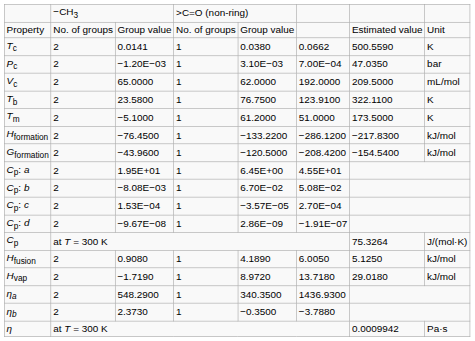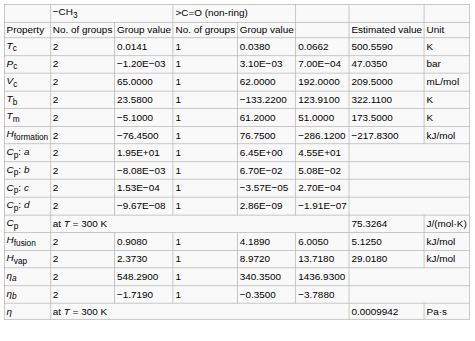Tb | column 5: 76.7500 -> −133.2200
Hformation | column 5: −133.2200 -> 76.7500
- row: Gformation | 2 | −43.9600 | 1 | −120.5000 | −208.4200 | −154.5400 | kJ/mol
Hvap | column 3: −1.7190 -> 2.3730
ηb | column 3: 2.3730 -> −1.7190
